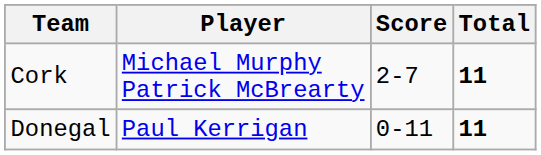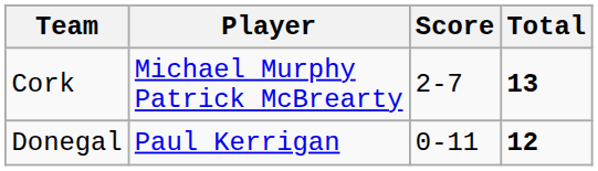Cork | Total: 11 -> 13
Donegal | Total: 11 -> 12
